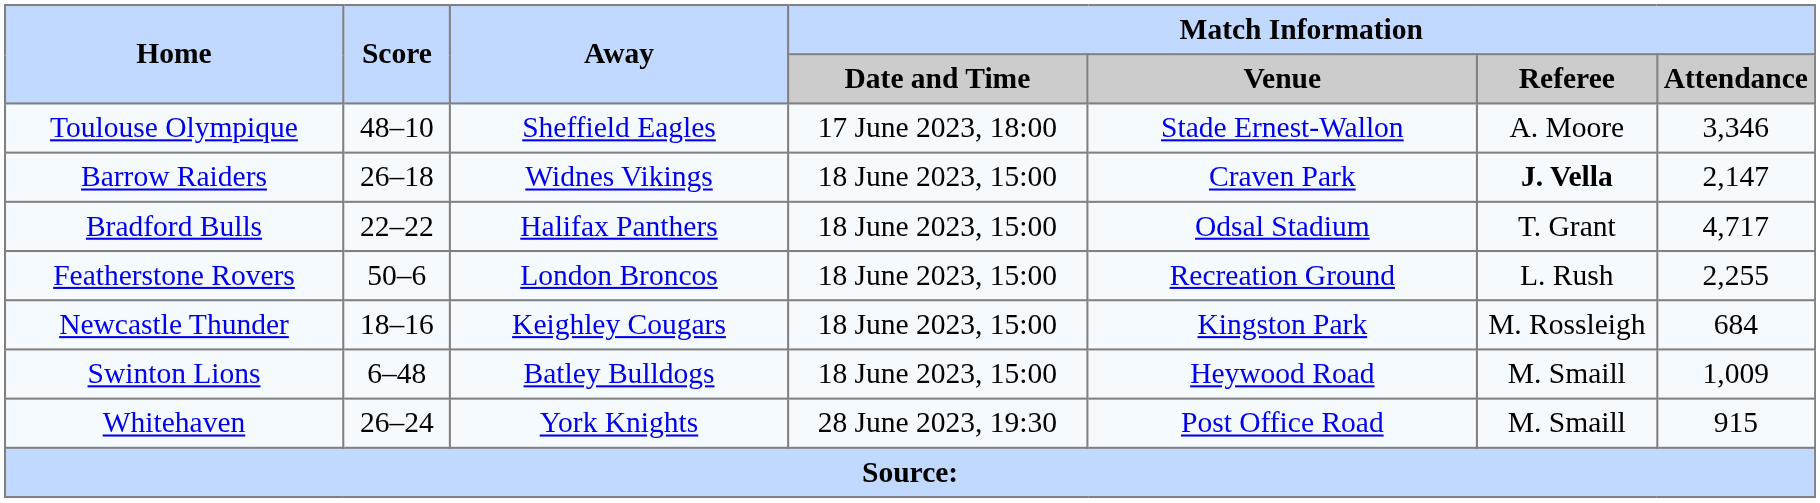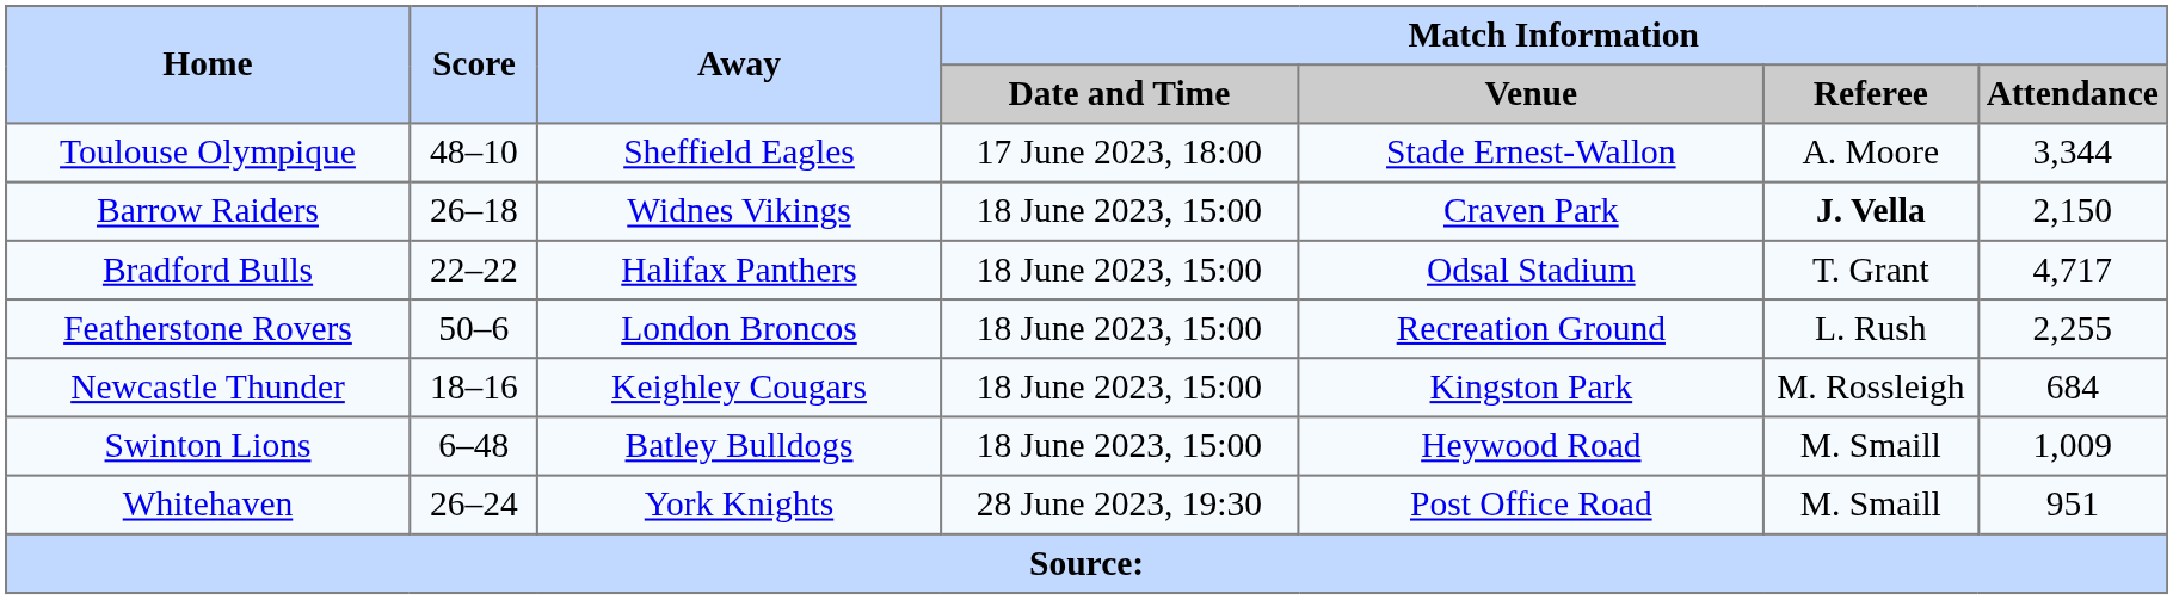Toulouse Olympique | Match Information / Attendance: 3,346 -> 3,344
Barrow Raiders | Match Information / Attendance: 2,147 -> 2,150
Whitehaven | Match Information / Attendance: 915 -> 951
